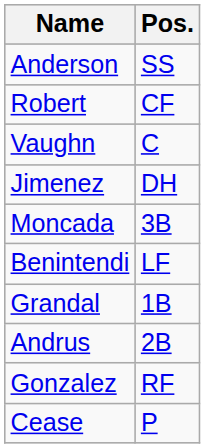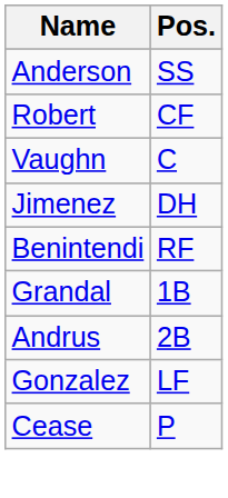- row: Moncada | 3B
Benintendi | Pos.: LF -> RF
Gonzalez | Pos.: RF -> LF
